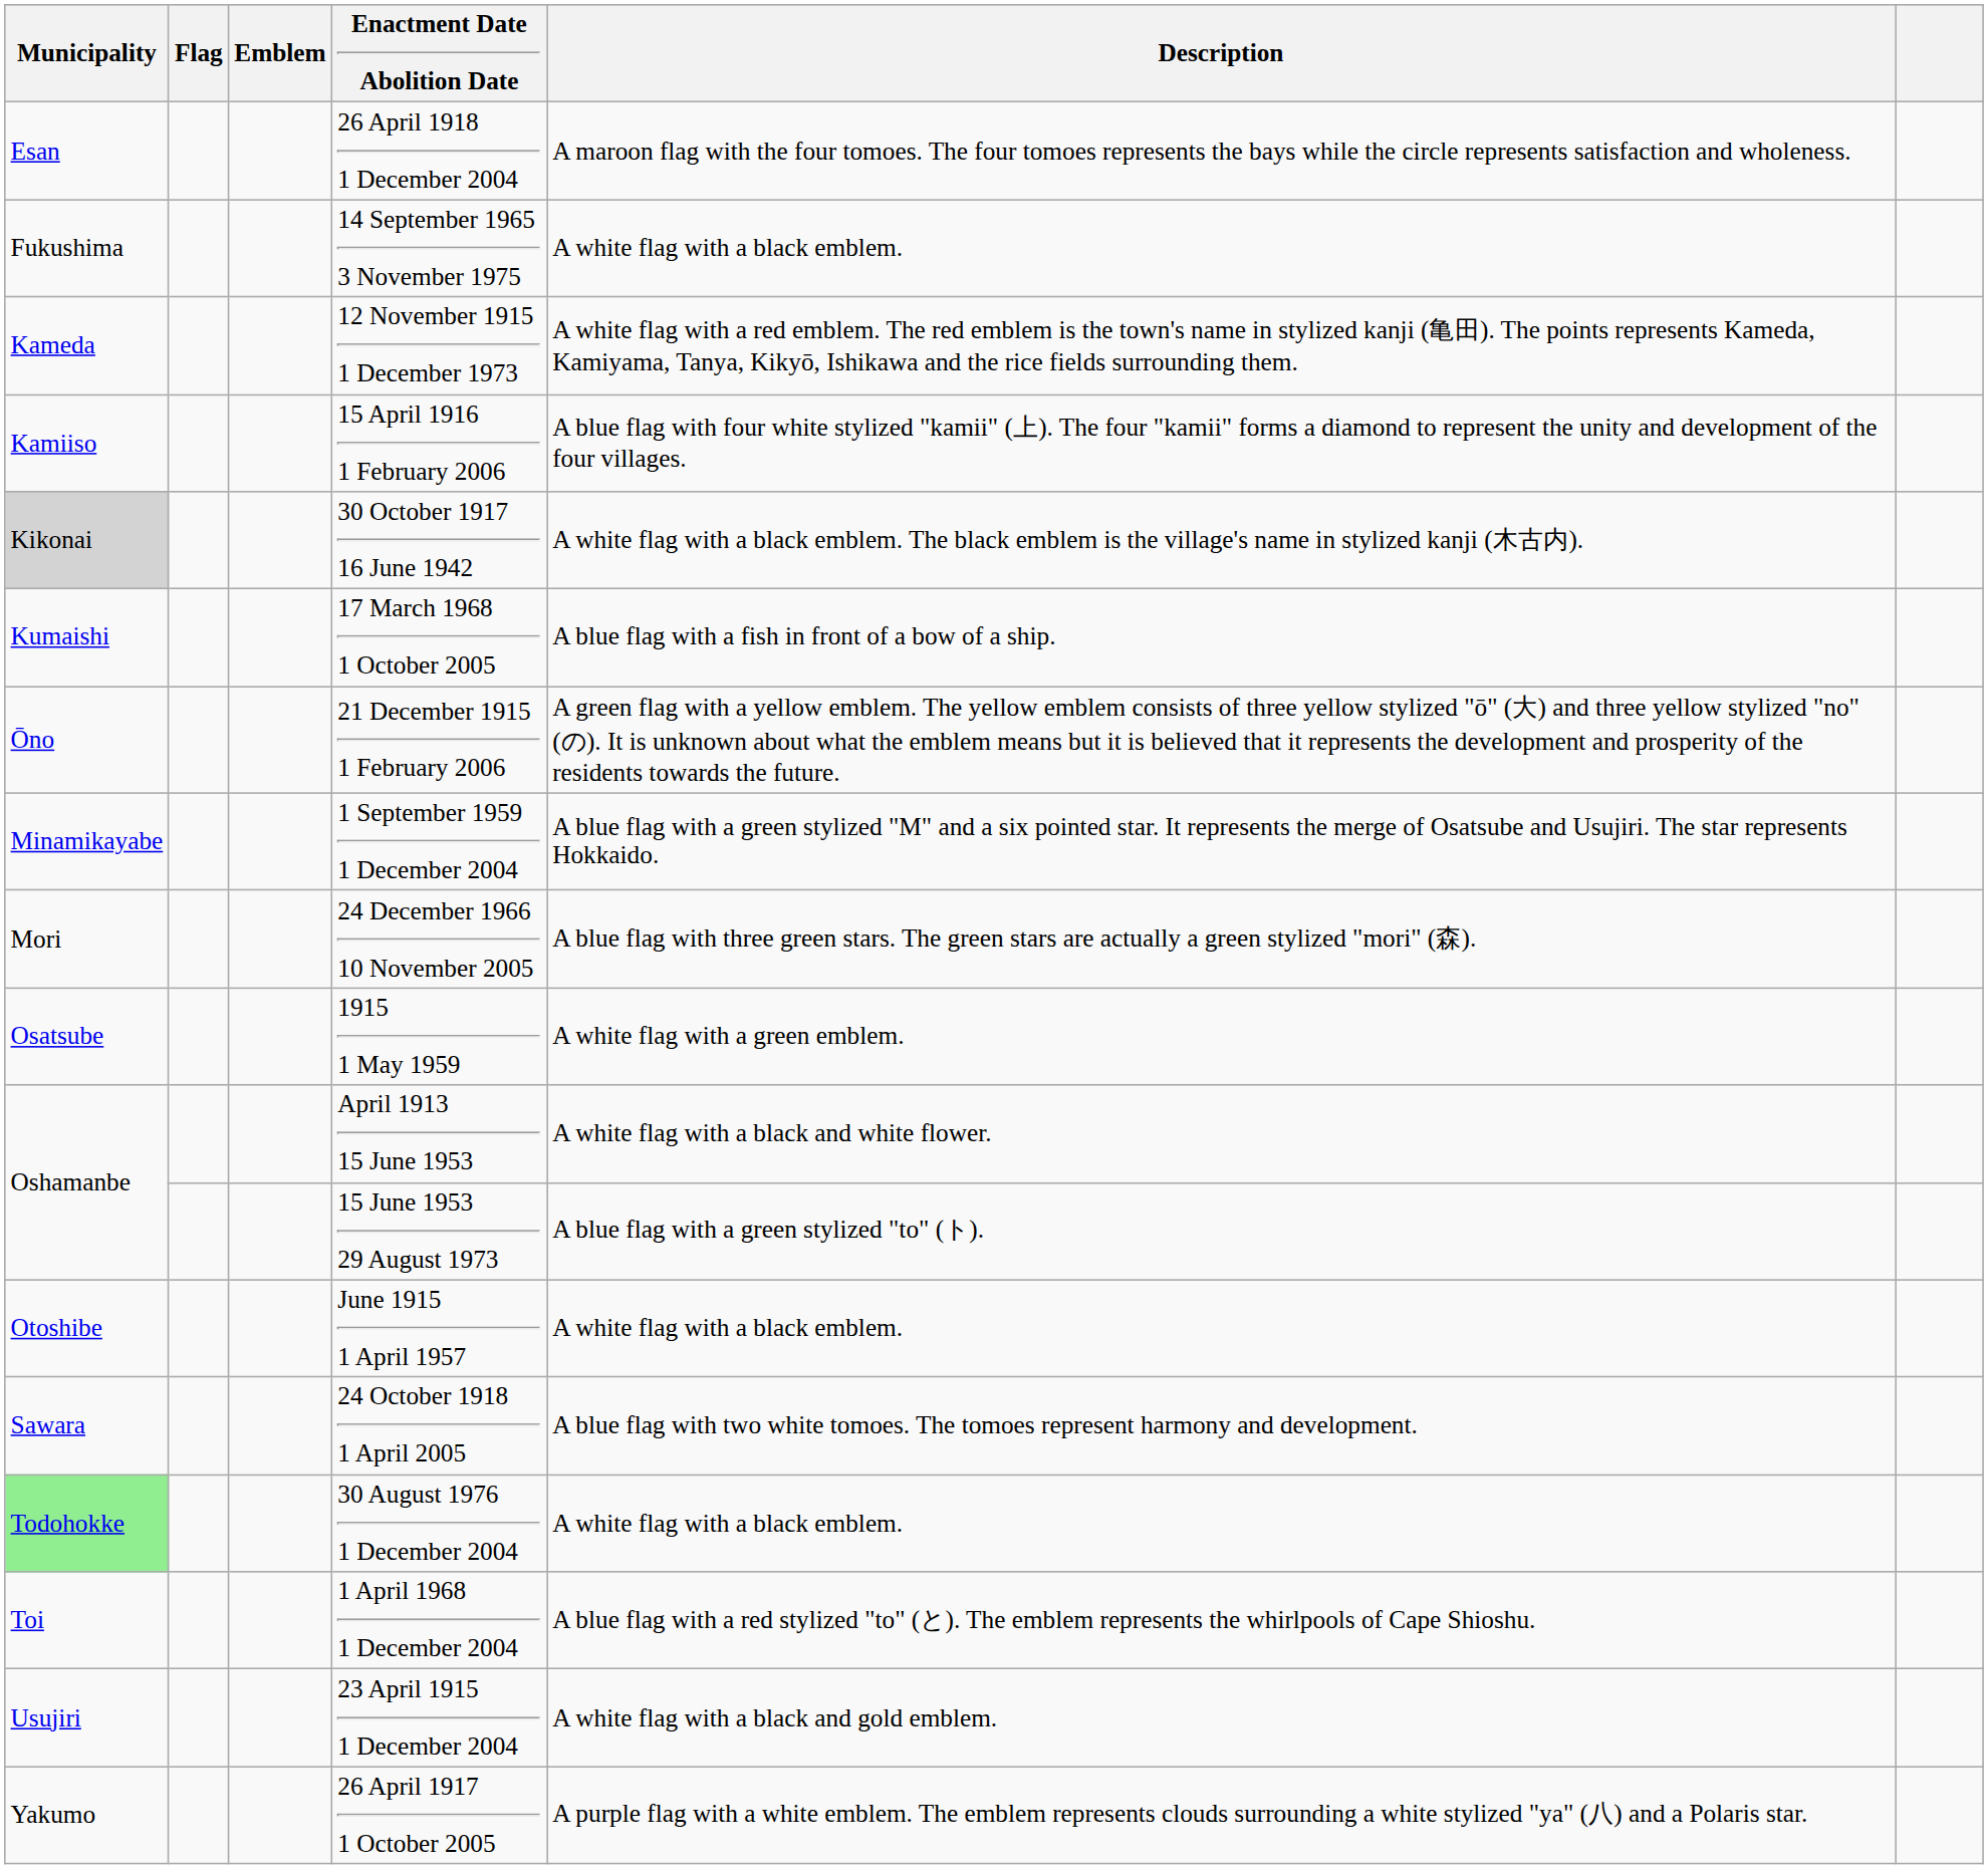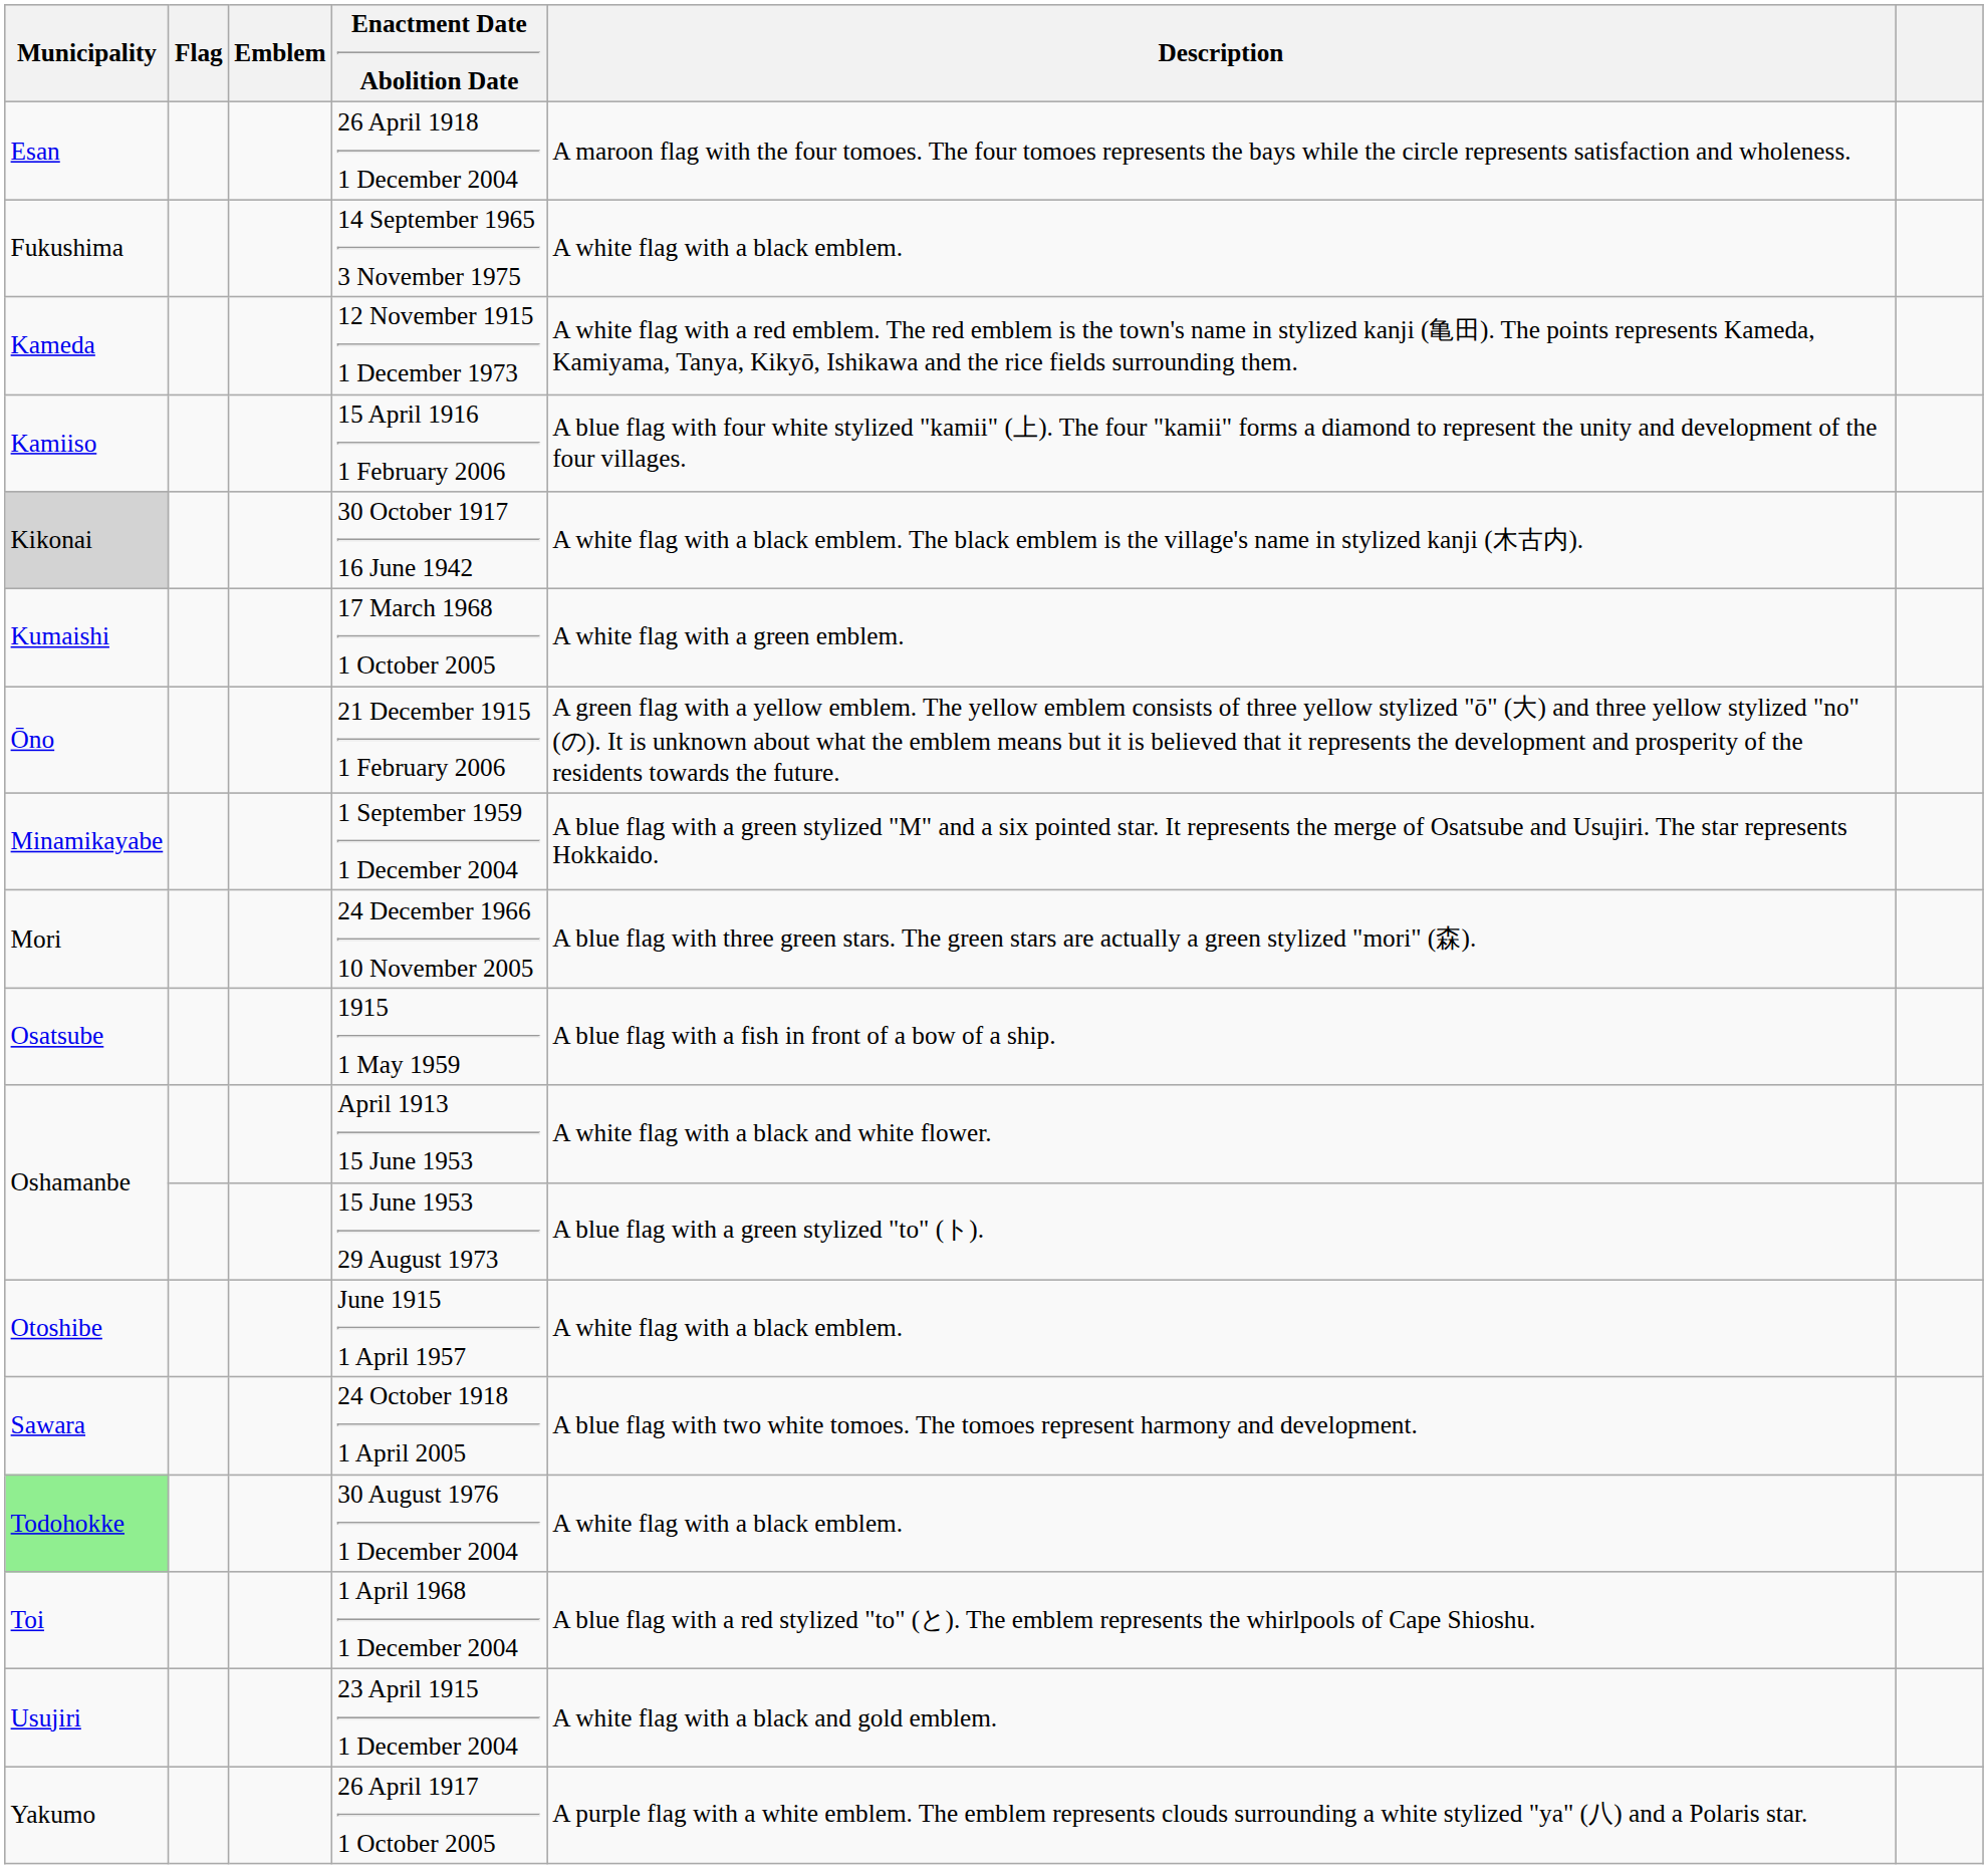17 March 1968 1 October 2005 | Description: A blue flag with a fish in front of a bow of a ship. -> A white flag with a green emblem.
1915 1 May 1959 | Description: A white flag with a green emblem. -> A blue flag with a fish in front of a bow of a ship.
